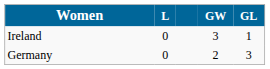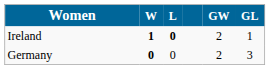+ column: W | 1 | 0
Ireland | L: normal -> bold
Ireland | GW: 3 -> 2
